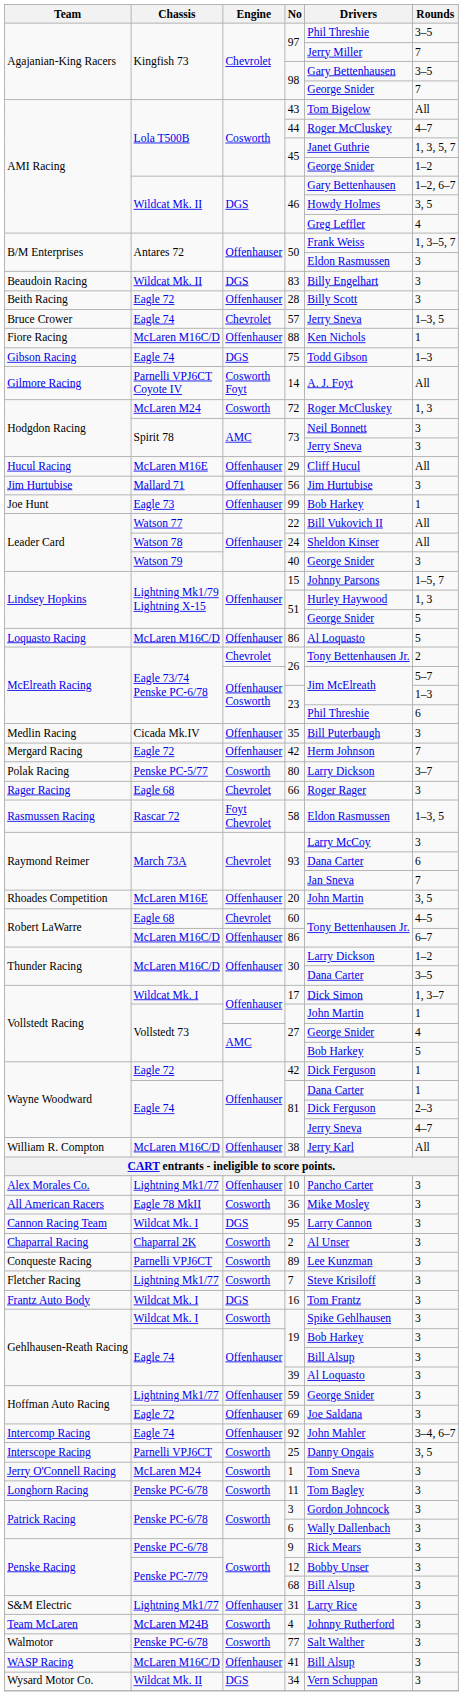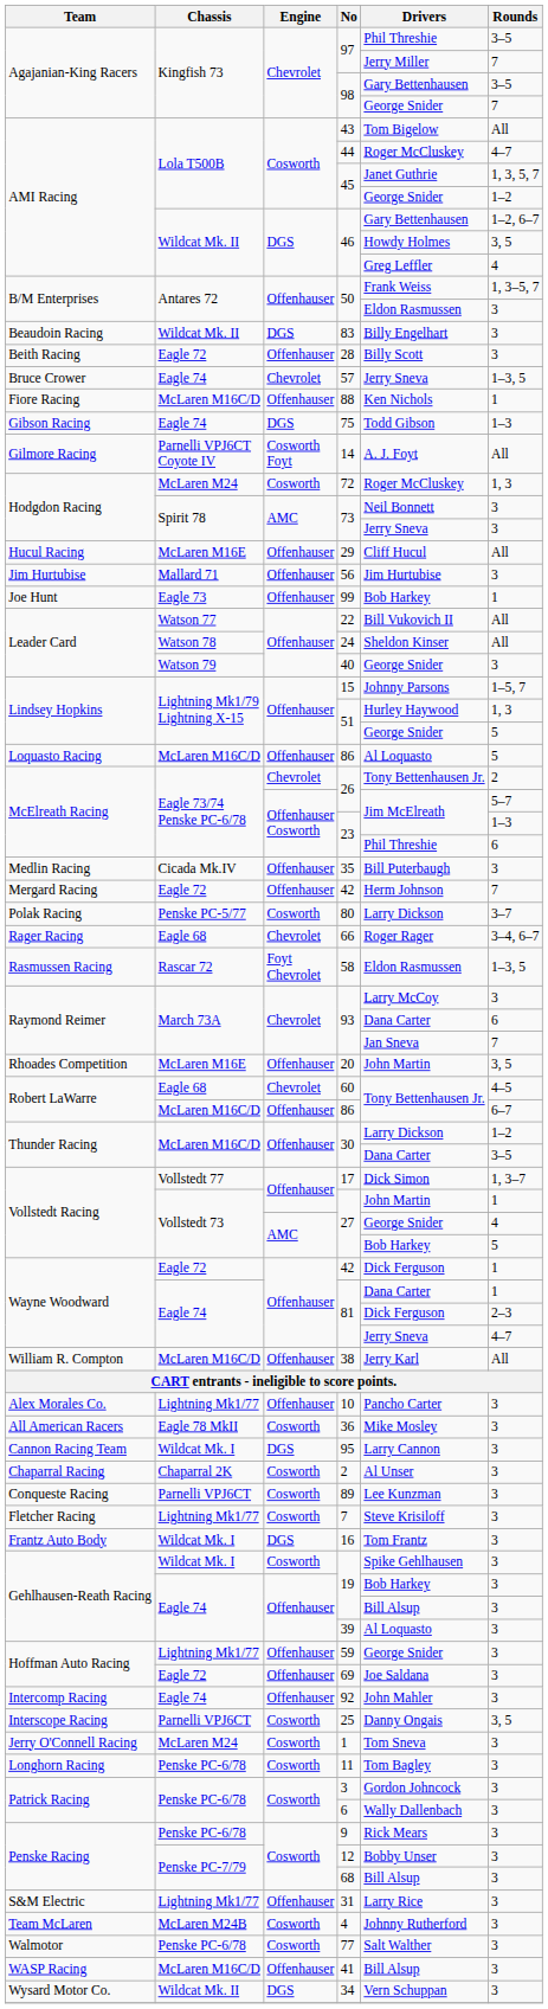66 | Rounds: 3 -> 3–4, 6–7
17 | Chassis: Wildcat Mk. I -> Vollstedt 77
92 | Rounds: 3–4, 6–7 -> 3
